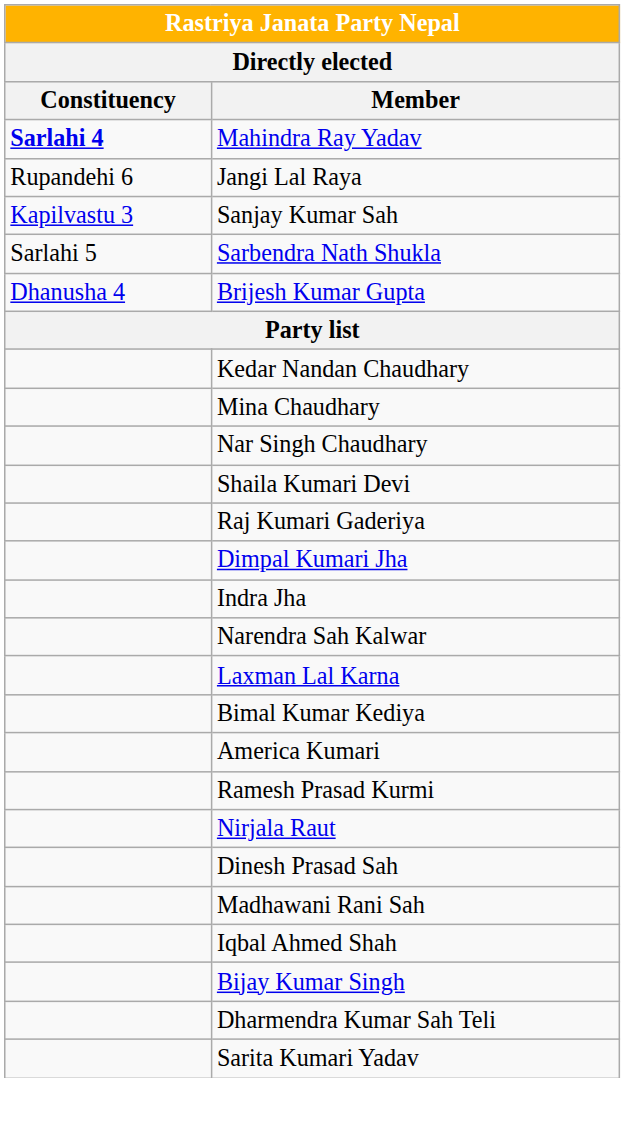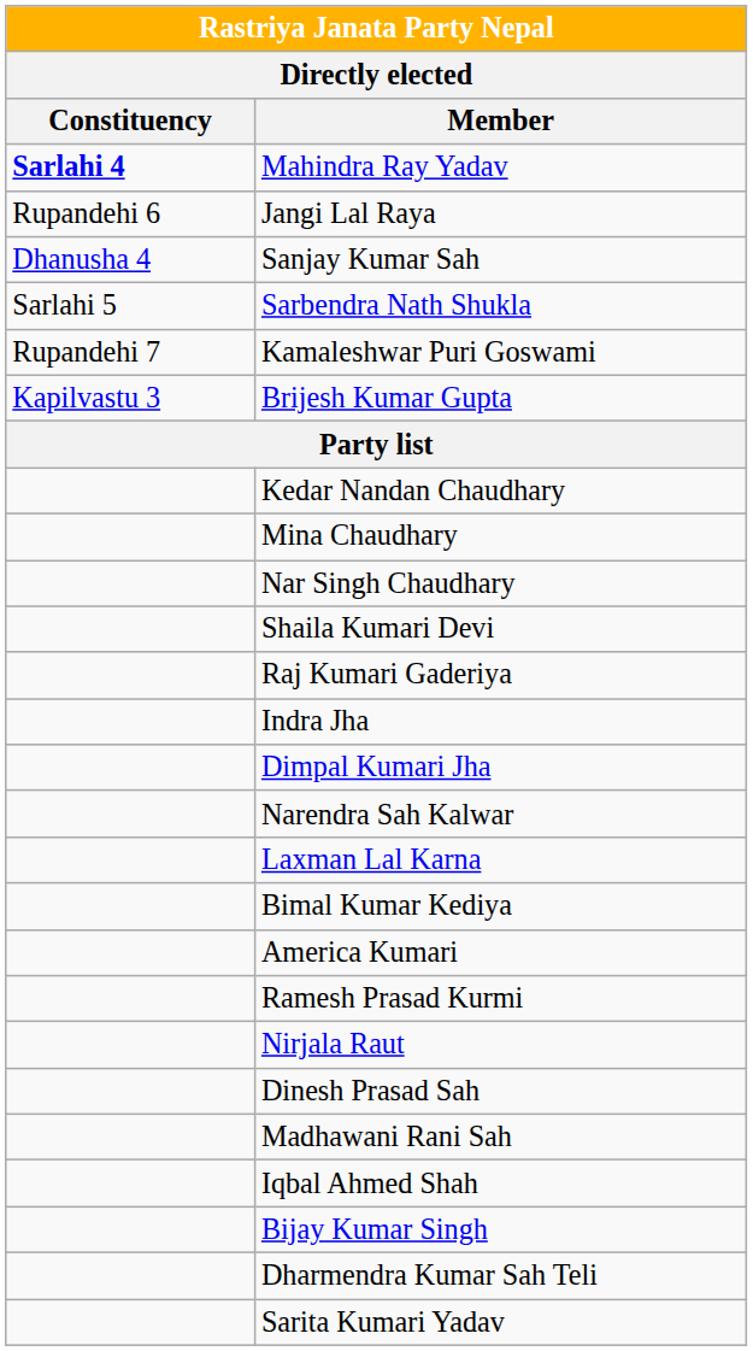Sanjay Kumar Sah | Constituency: Kapilvastu 3 -> Dhanusha 4
+ row: Rupandehi 7 | Kamaleshwar Puri Goswami
Brijesh Kumar Gupta | Constituency: Dhanusha 4 -> Kapilvastu 3
rows swapped: Dimpal Kumari Jha <-> Indra Jha
